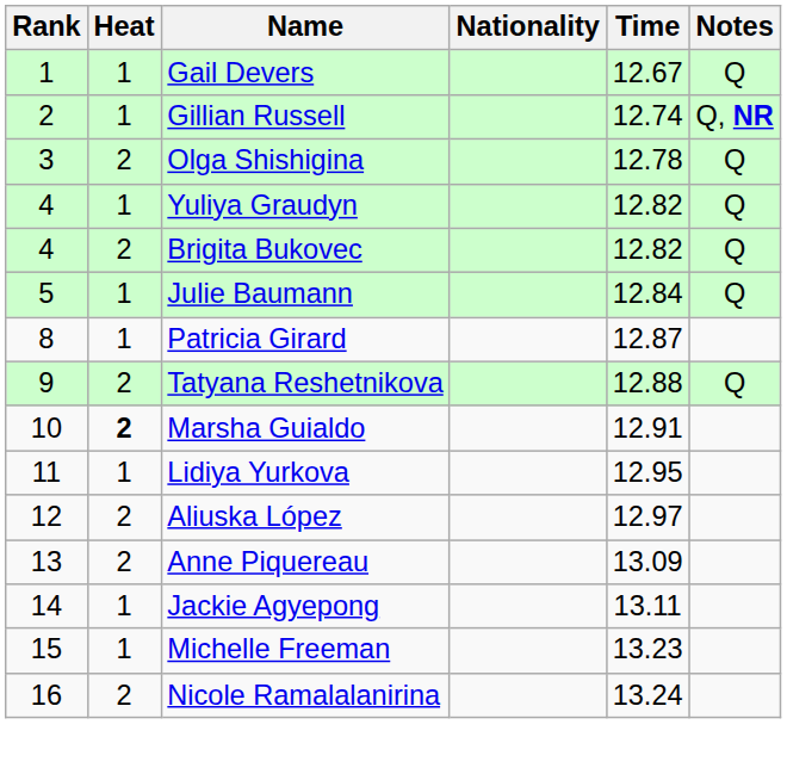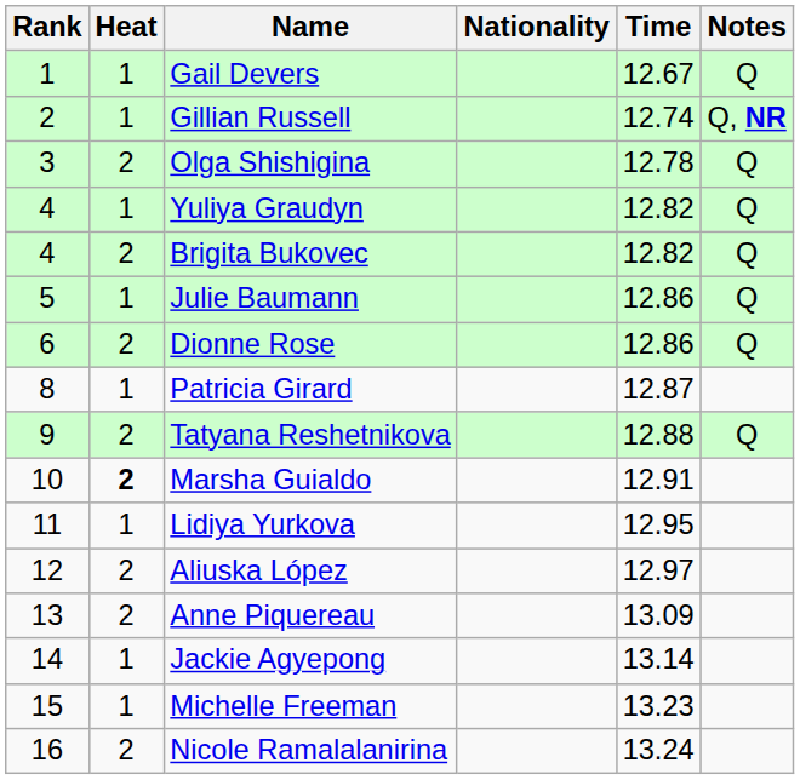Julie Baumann | Time: 12.84 -> 12.86
+ row: 6 | 2 | Dionne Rose | 12.86 | Q
Jackie Agyepong | Time: 13.11 -> 13.14
